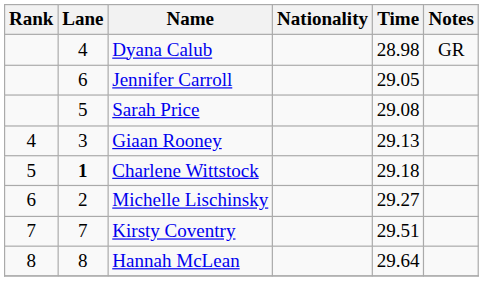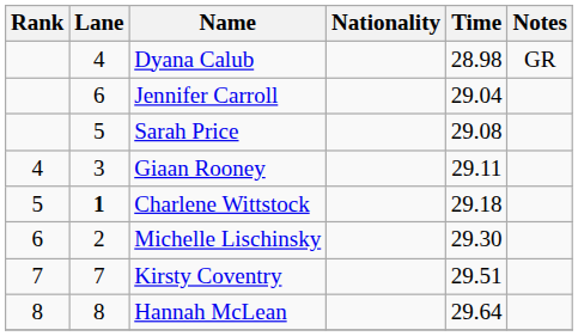Jennifer Carroll | Time: 29.05 -> 29.04
Giaan Rooney | Time: 29.13 -> 29.11
Michelle Lischinsky | Time: 29.27 -> 29.30
